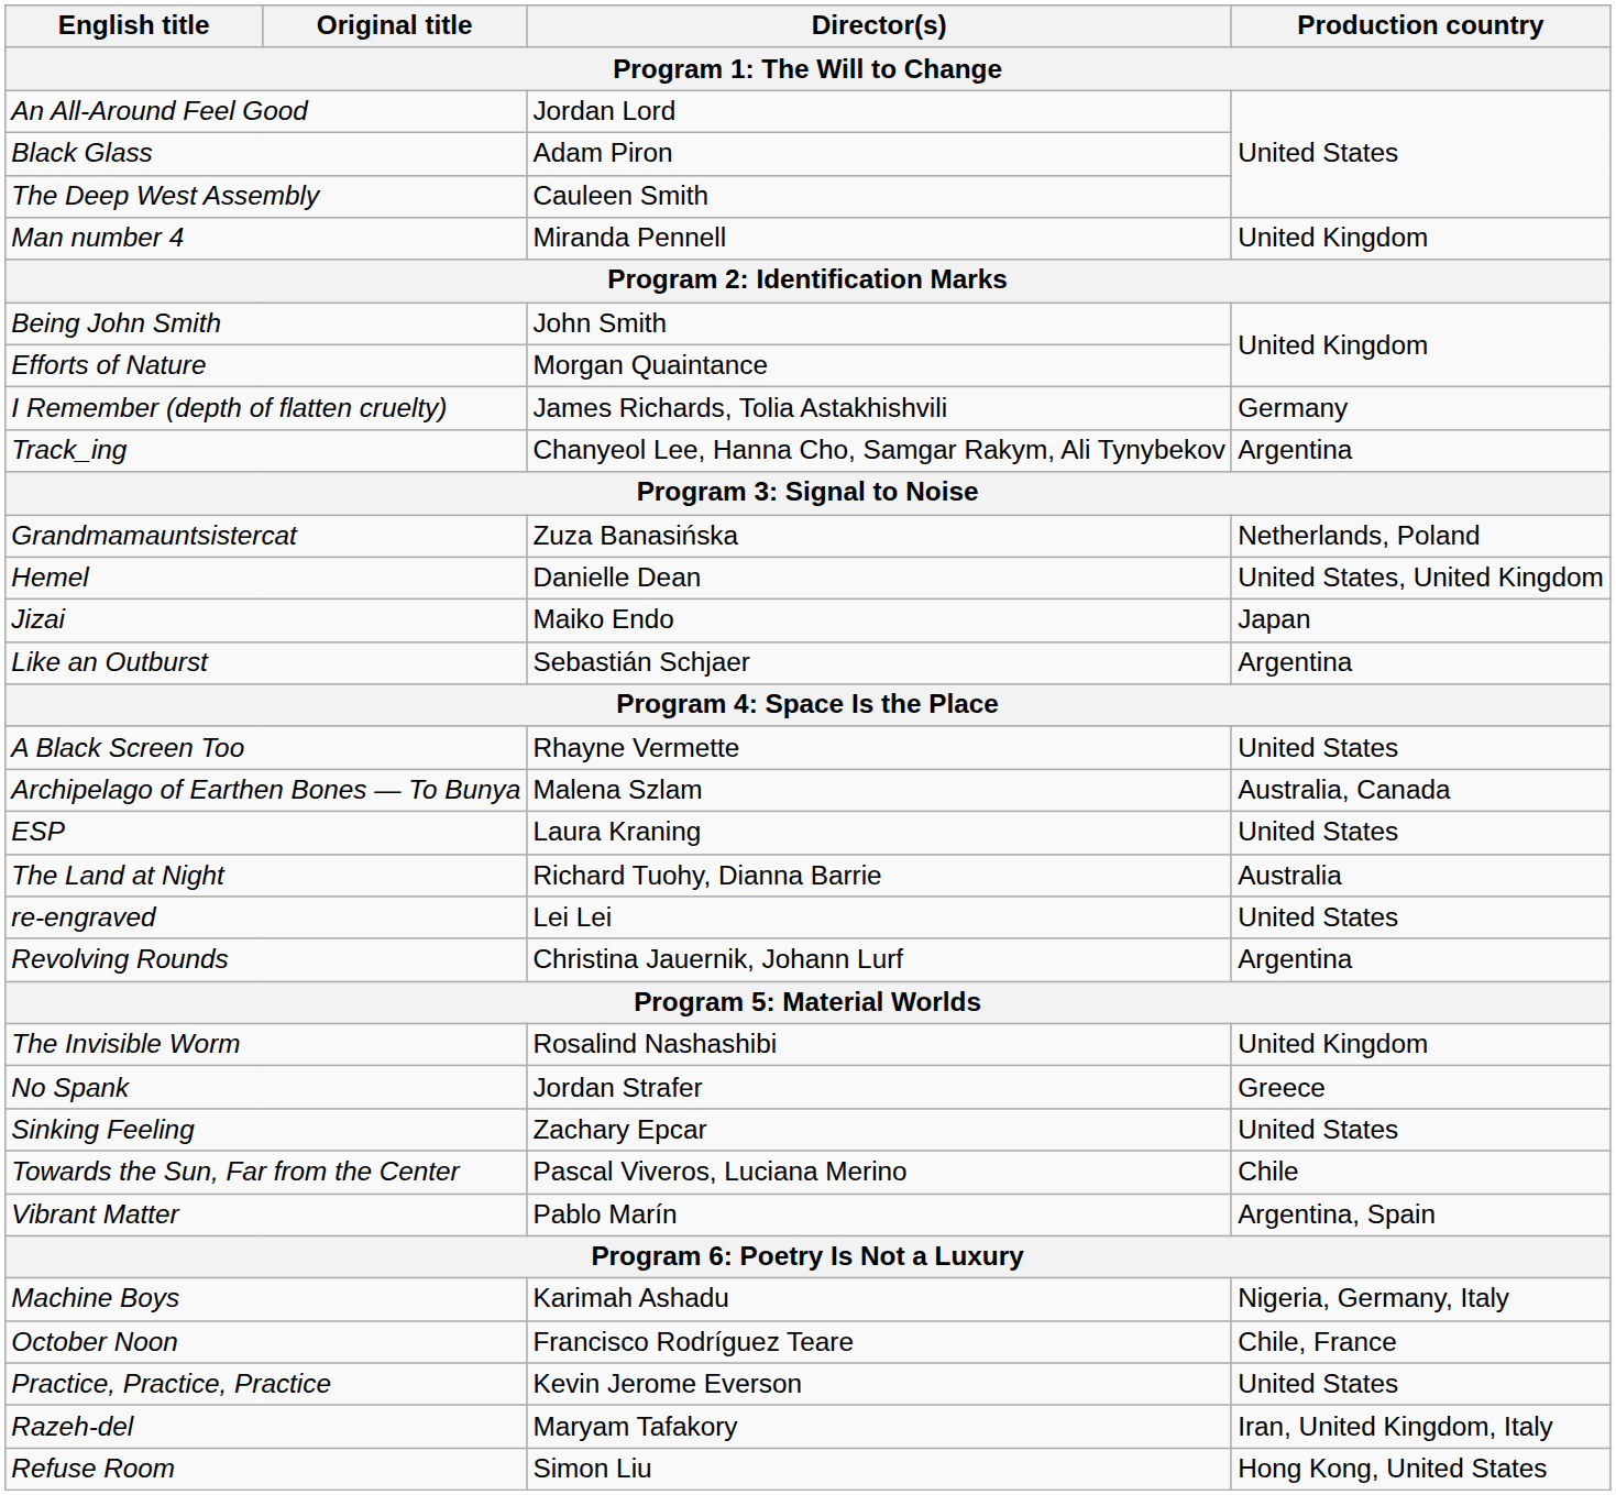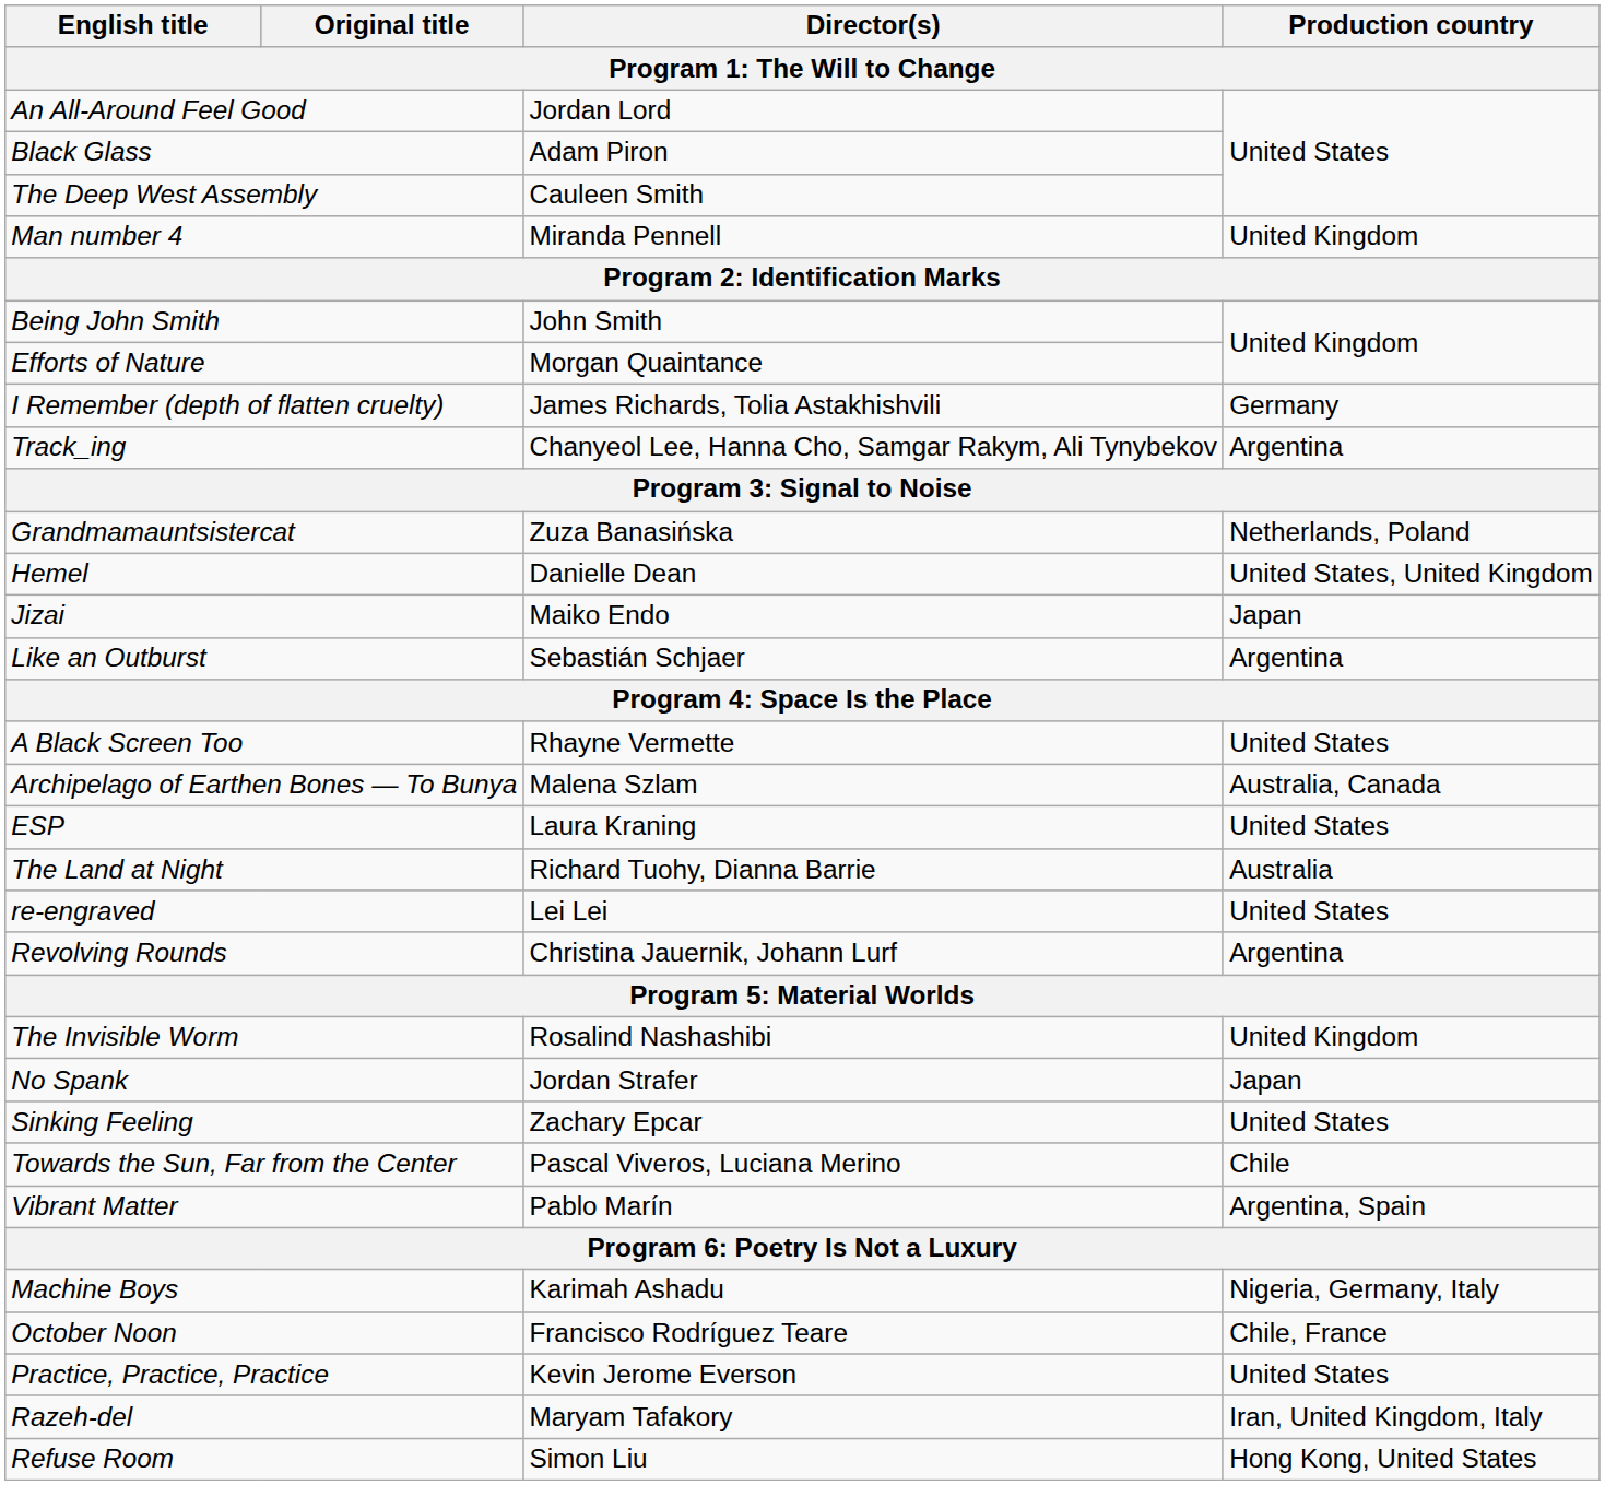No Spank | Production country: Greece -> Japan
